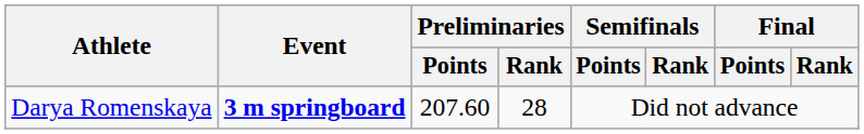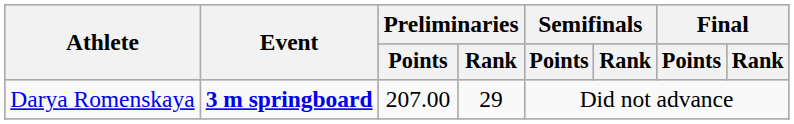Darya Romenskaya | Preliminaries / Points: 207.60 -> 207.00
Darya Romenskaya | Preliminaries / Rank: 28 -> 29
